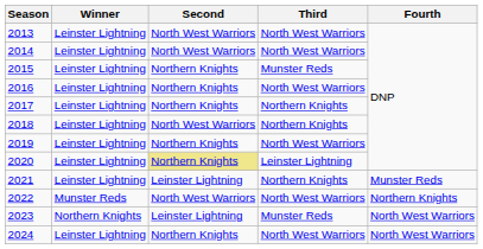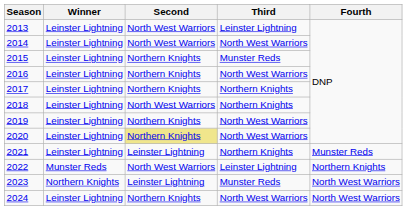2013 | Third: North West Warriors -> Leinster Lightning
2020 | Third: Leinster Lightning -> North West Warriors
2022 | Third: North West Warriors -> Leinster Lightning
